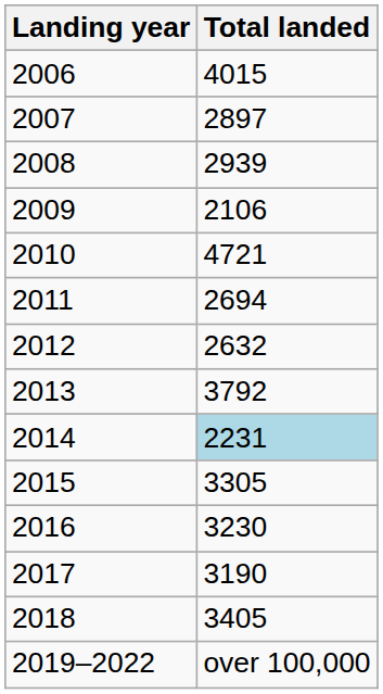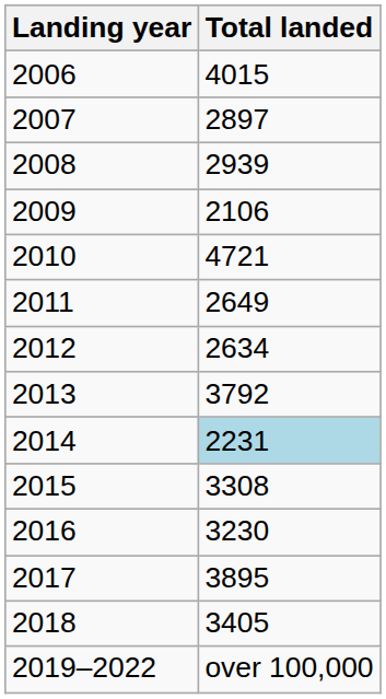2011 | Total landed: 2694 -> 2649
2012 | Total landed: 2632 -> 2634
2015 | Total landed: 3305 -> 3308
2017 | Total landed: 3190 -> 3895
